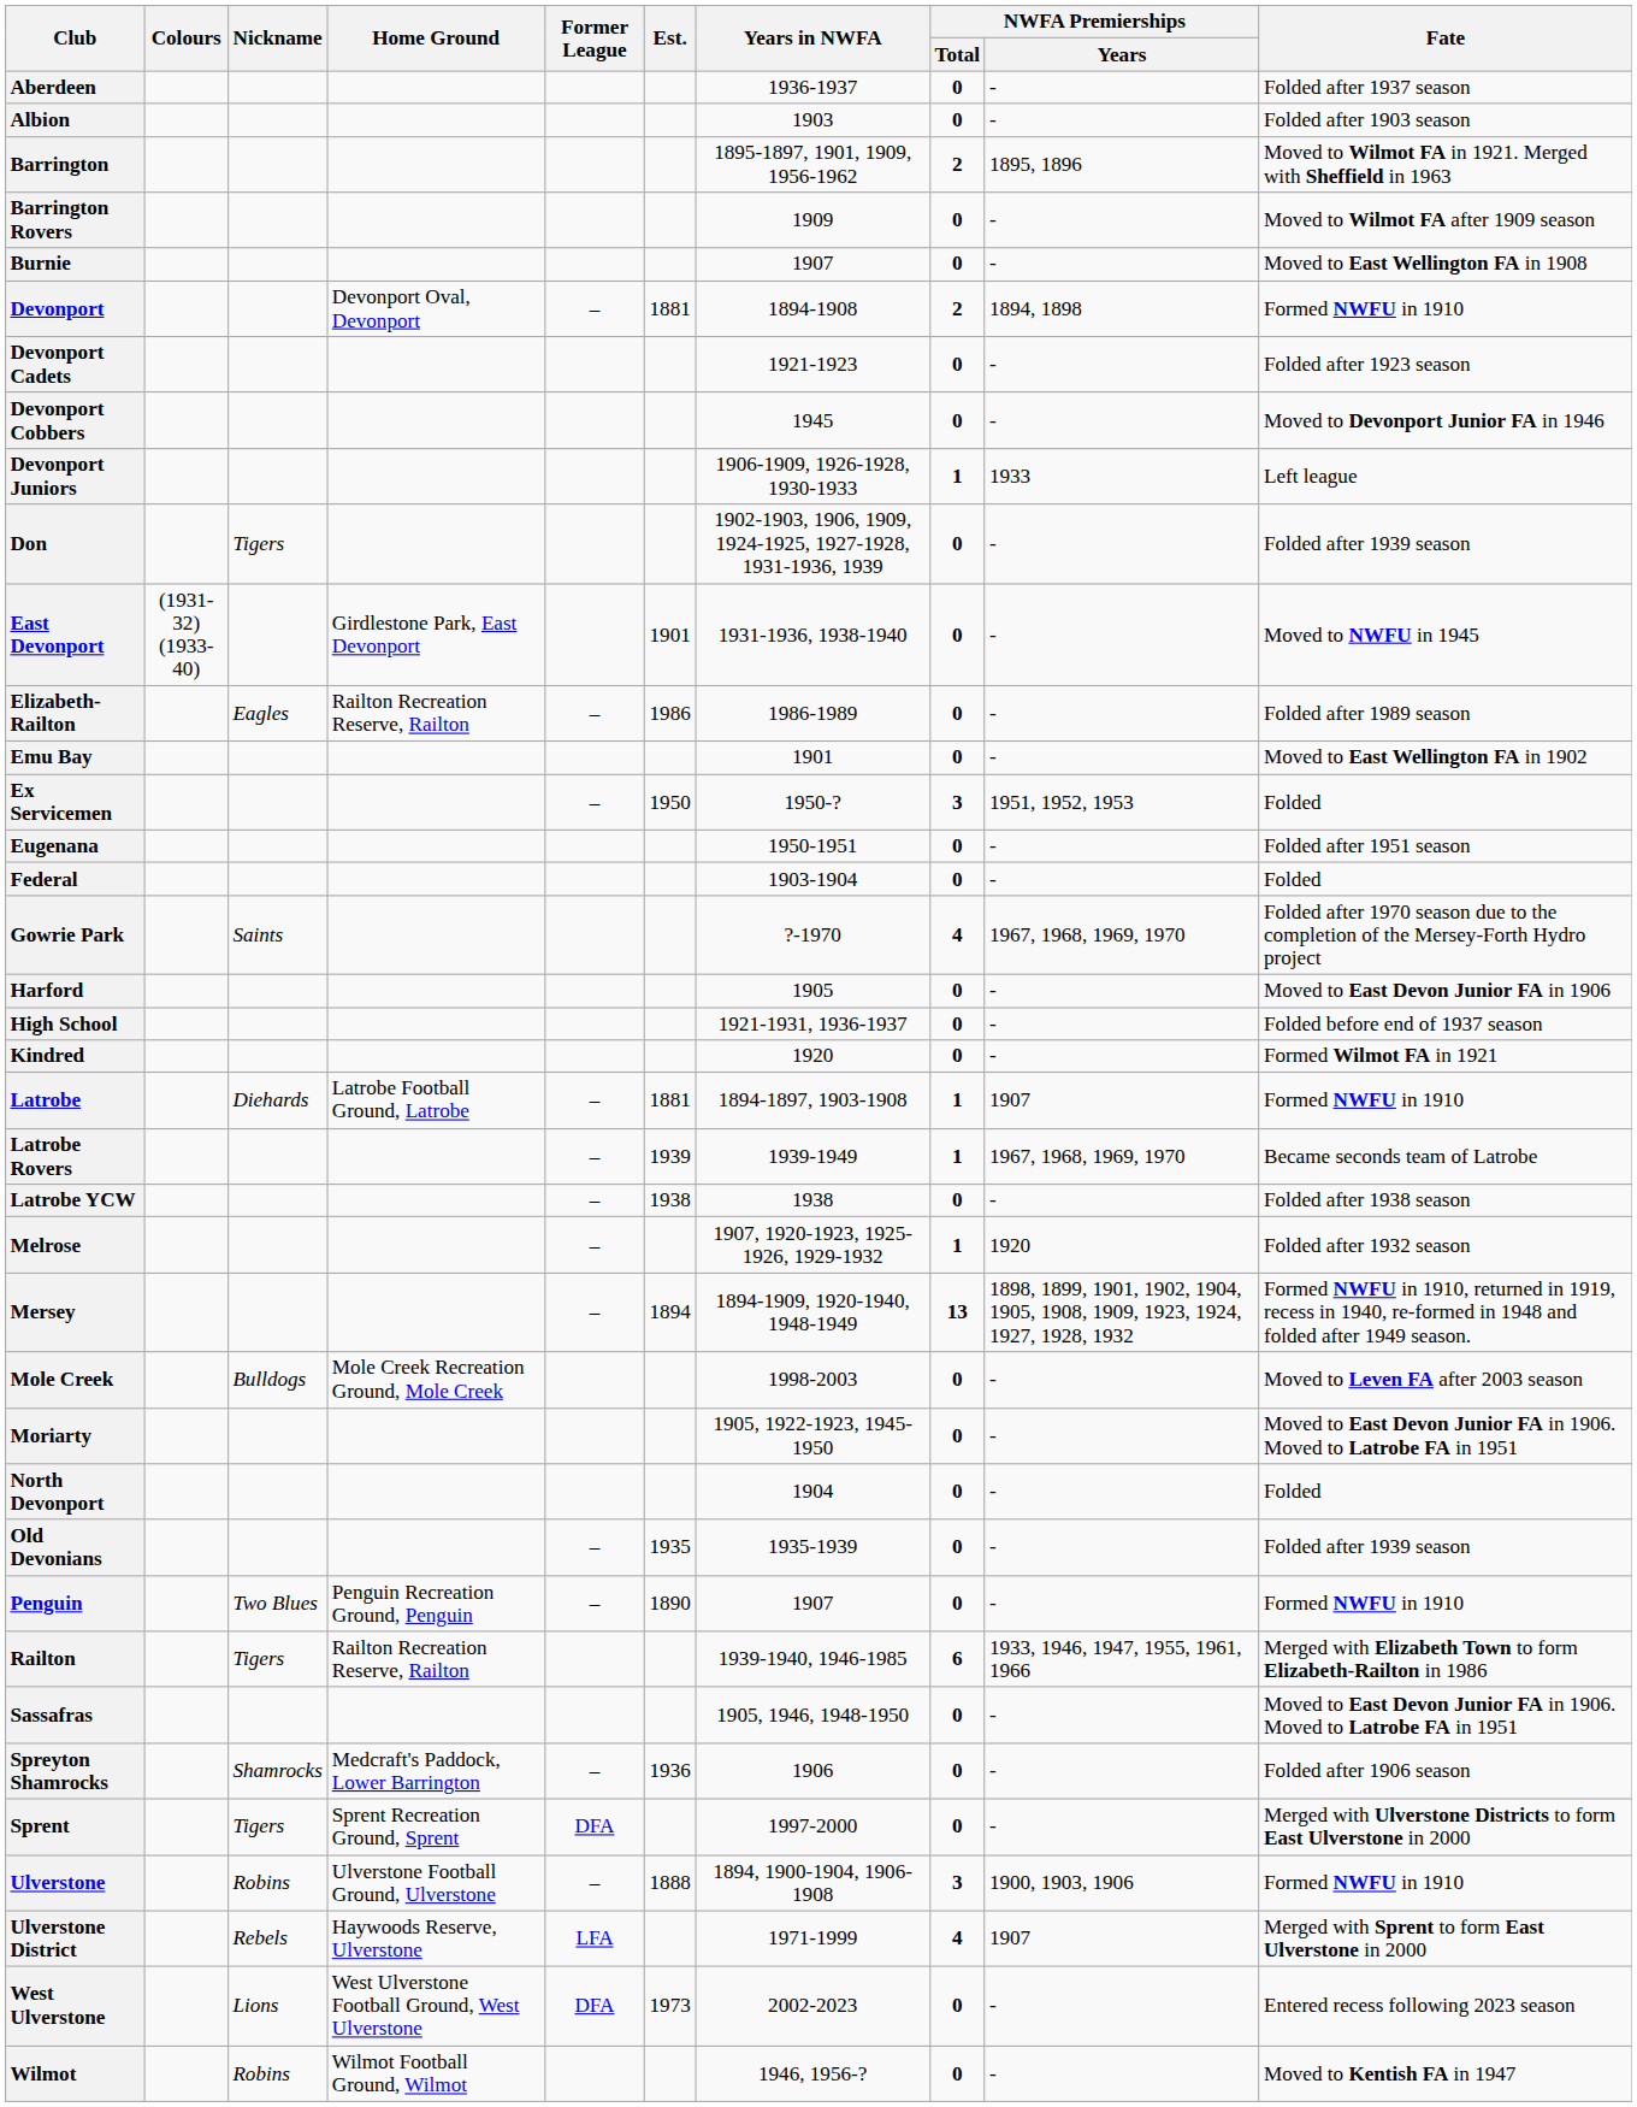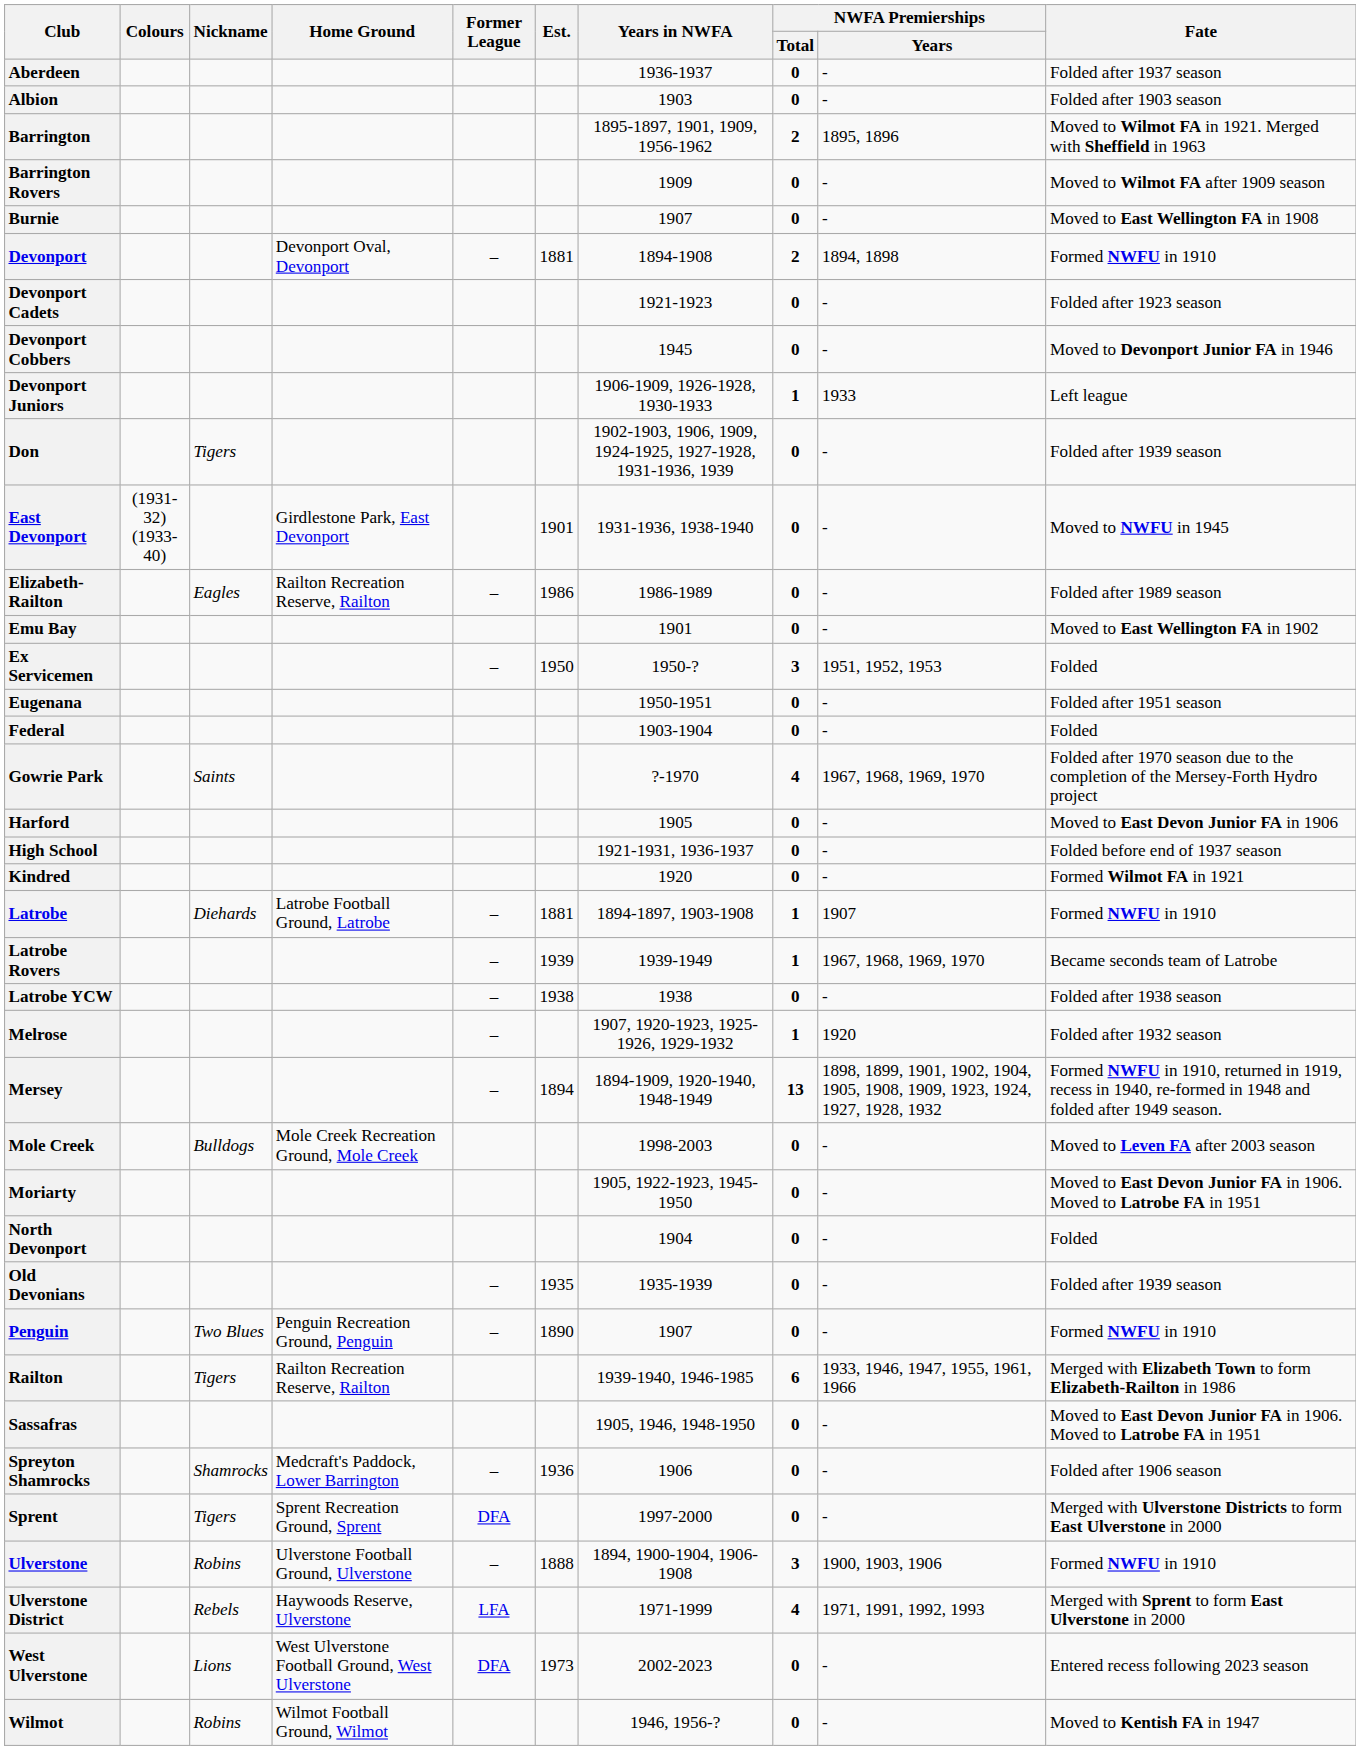Ulverstone District | NWFA Premierships / Years: 1907 -> 1971, 1991, 1992, 1993
